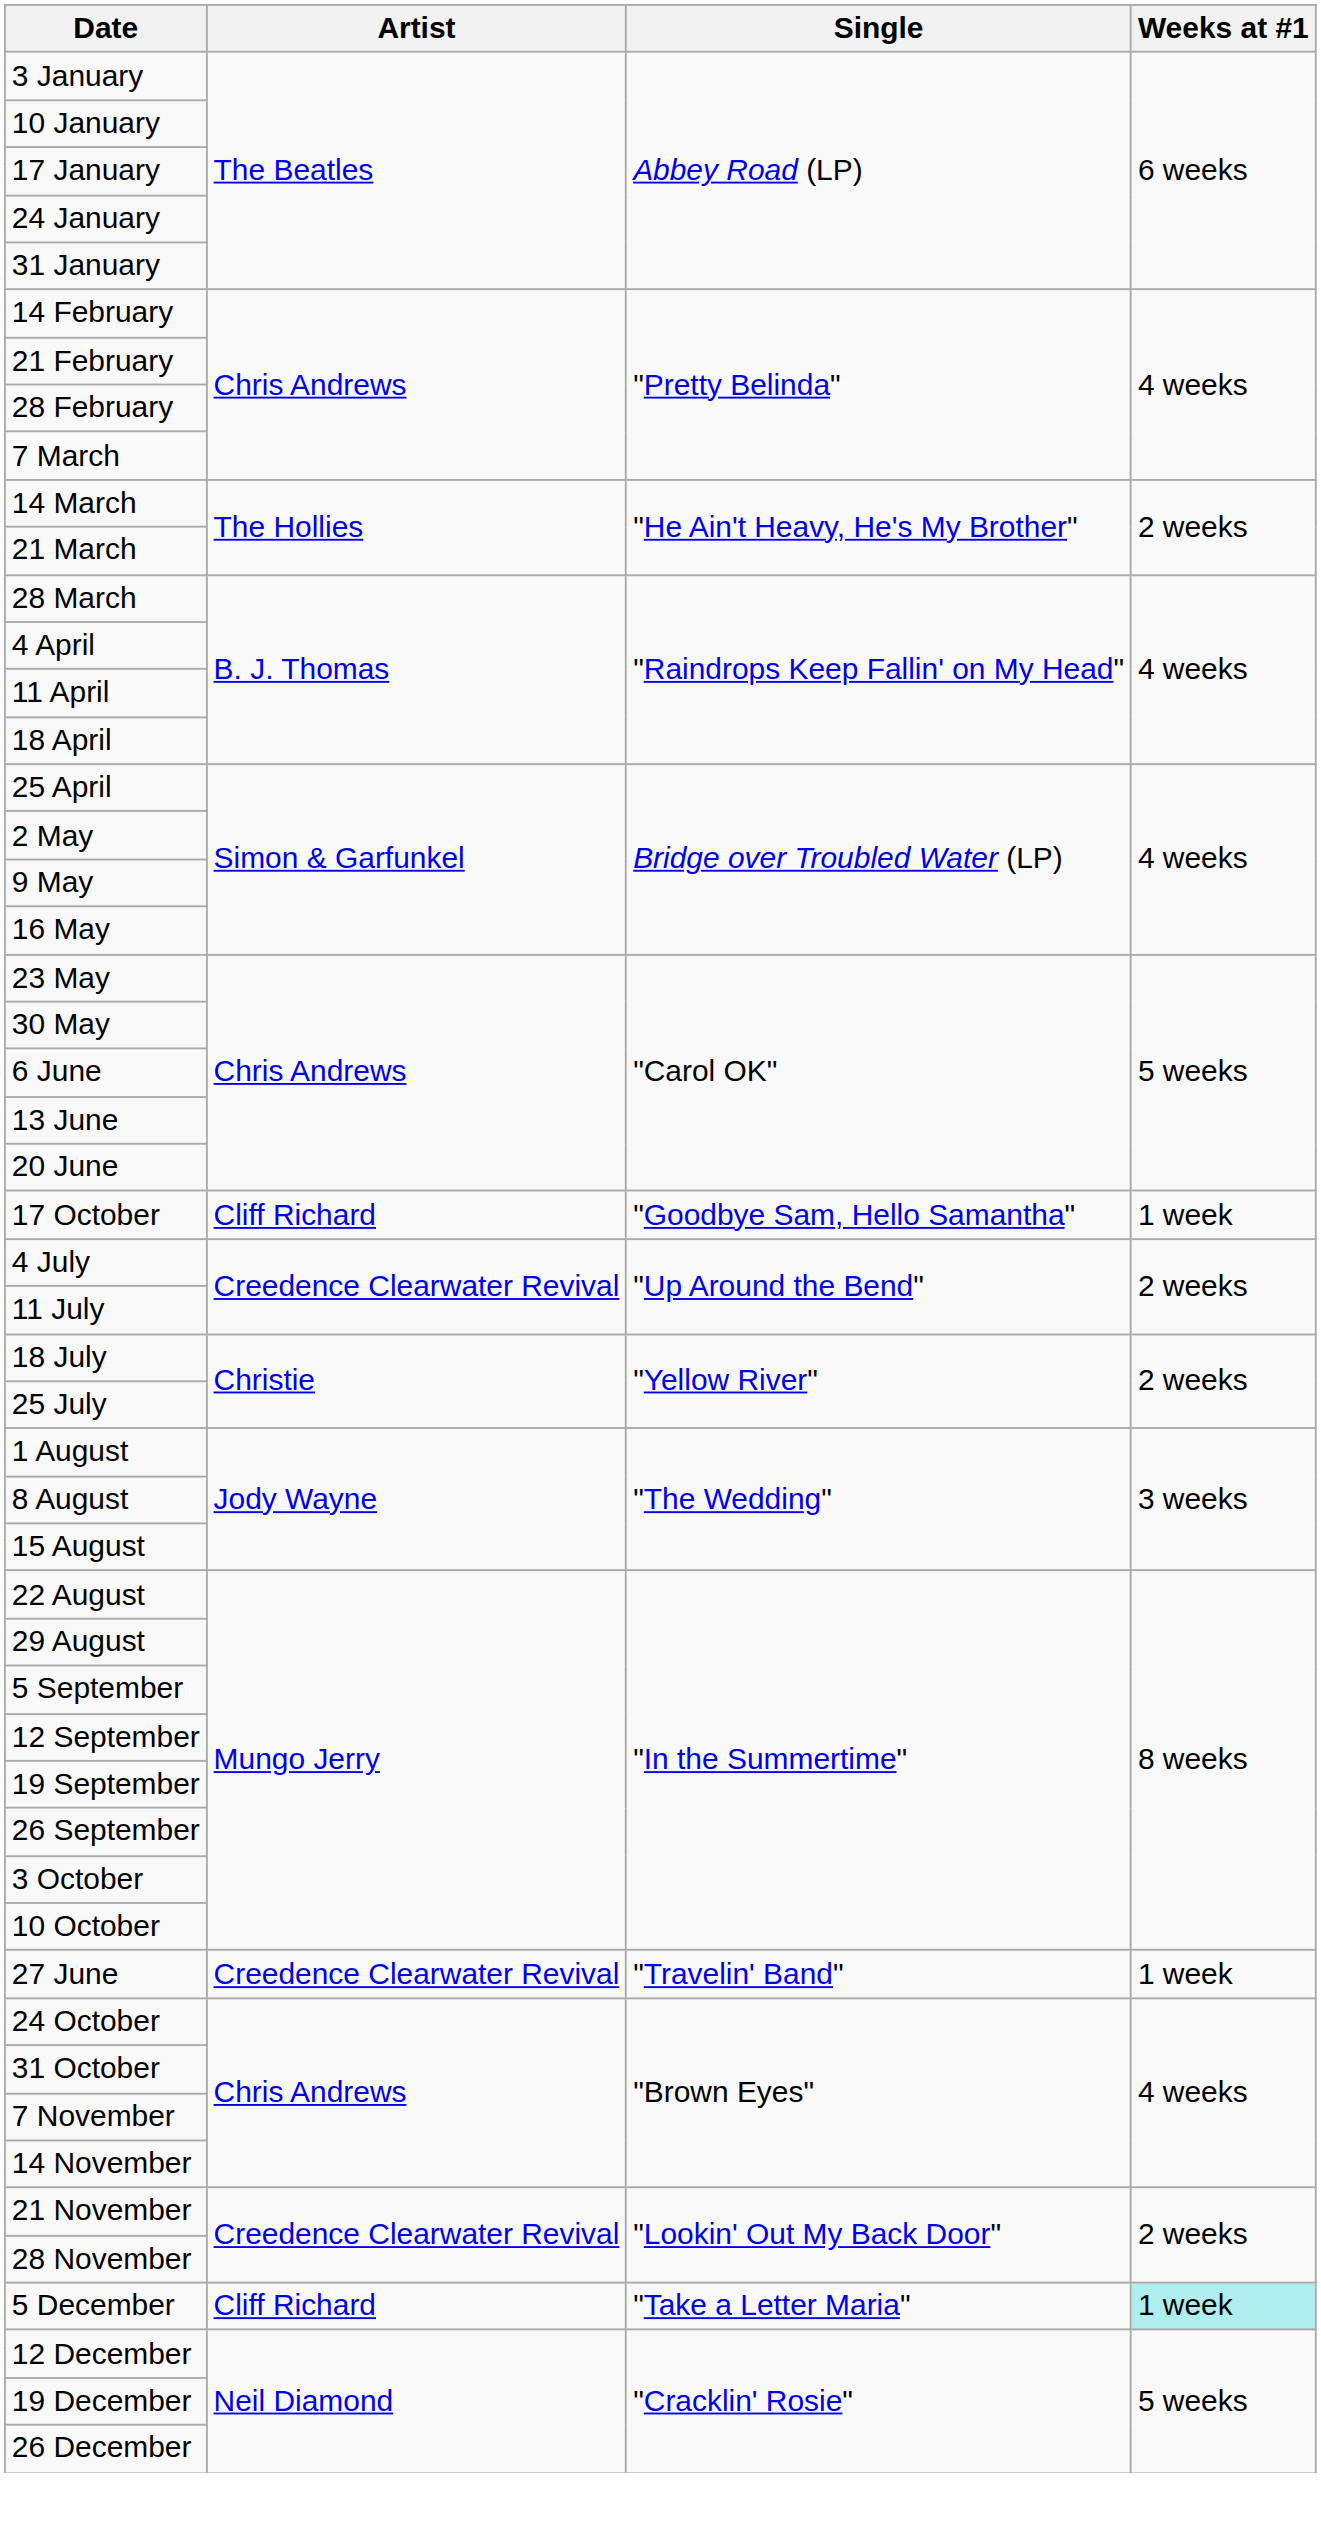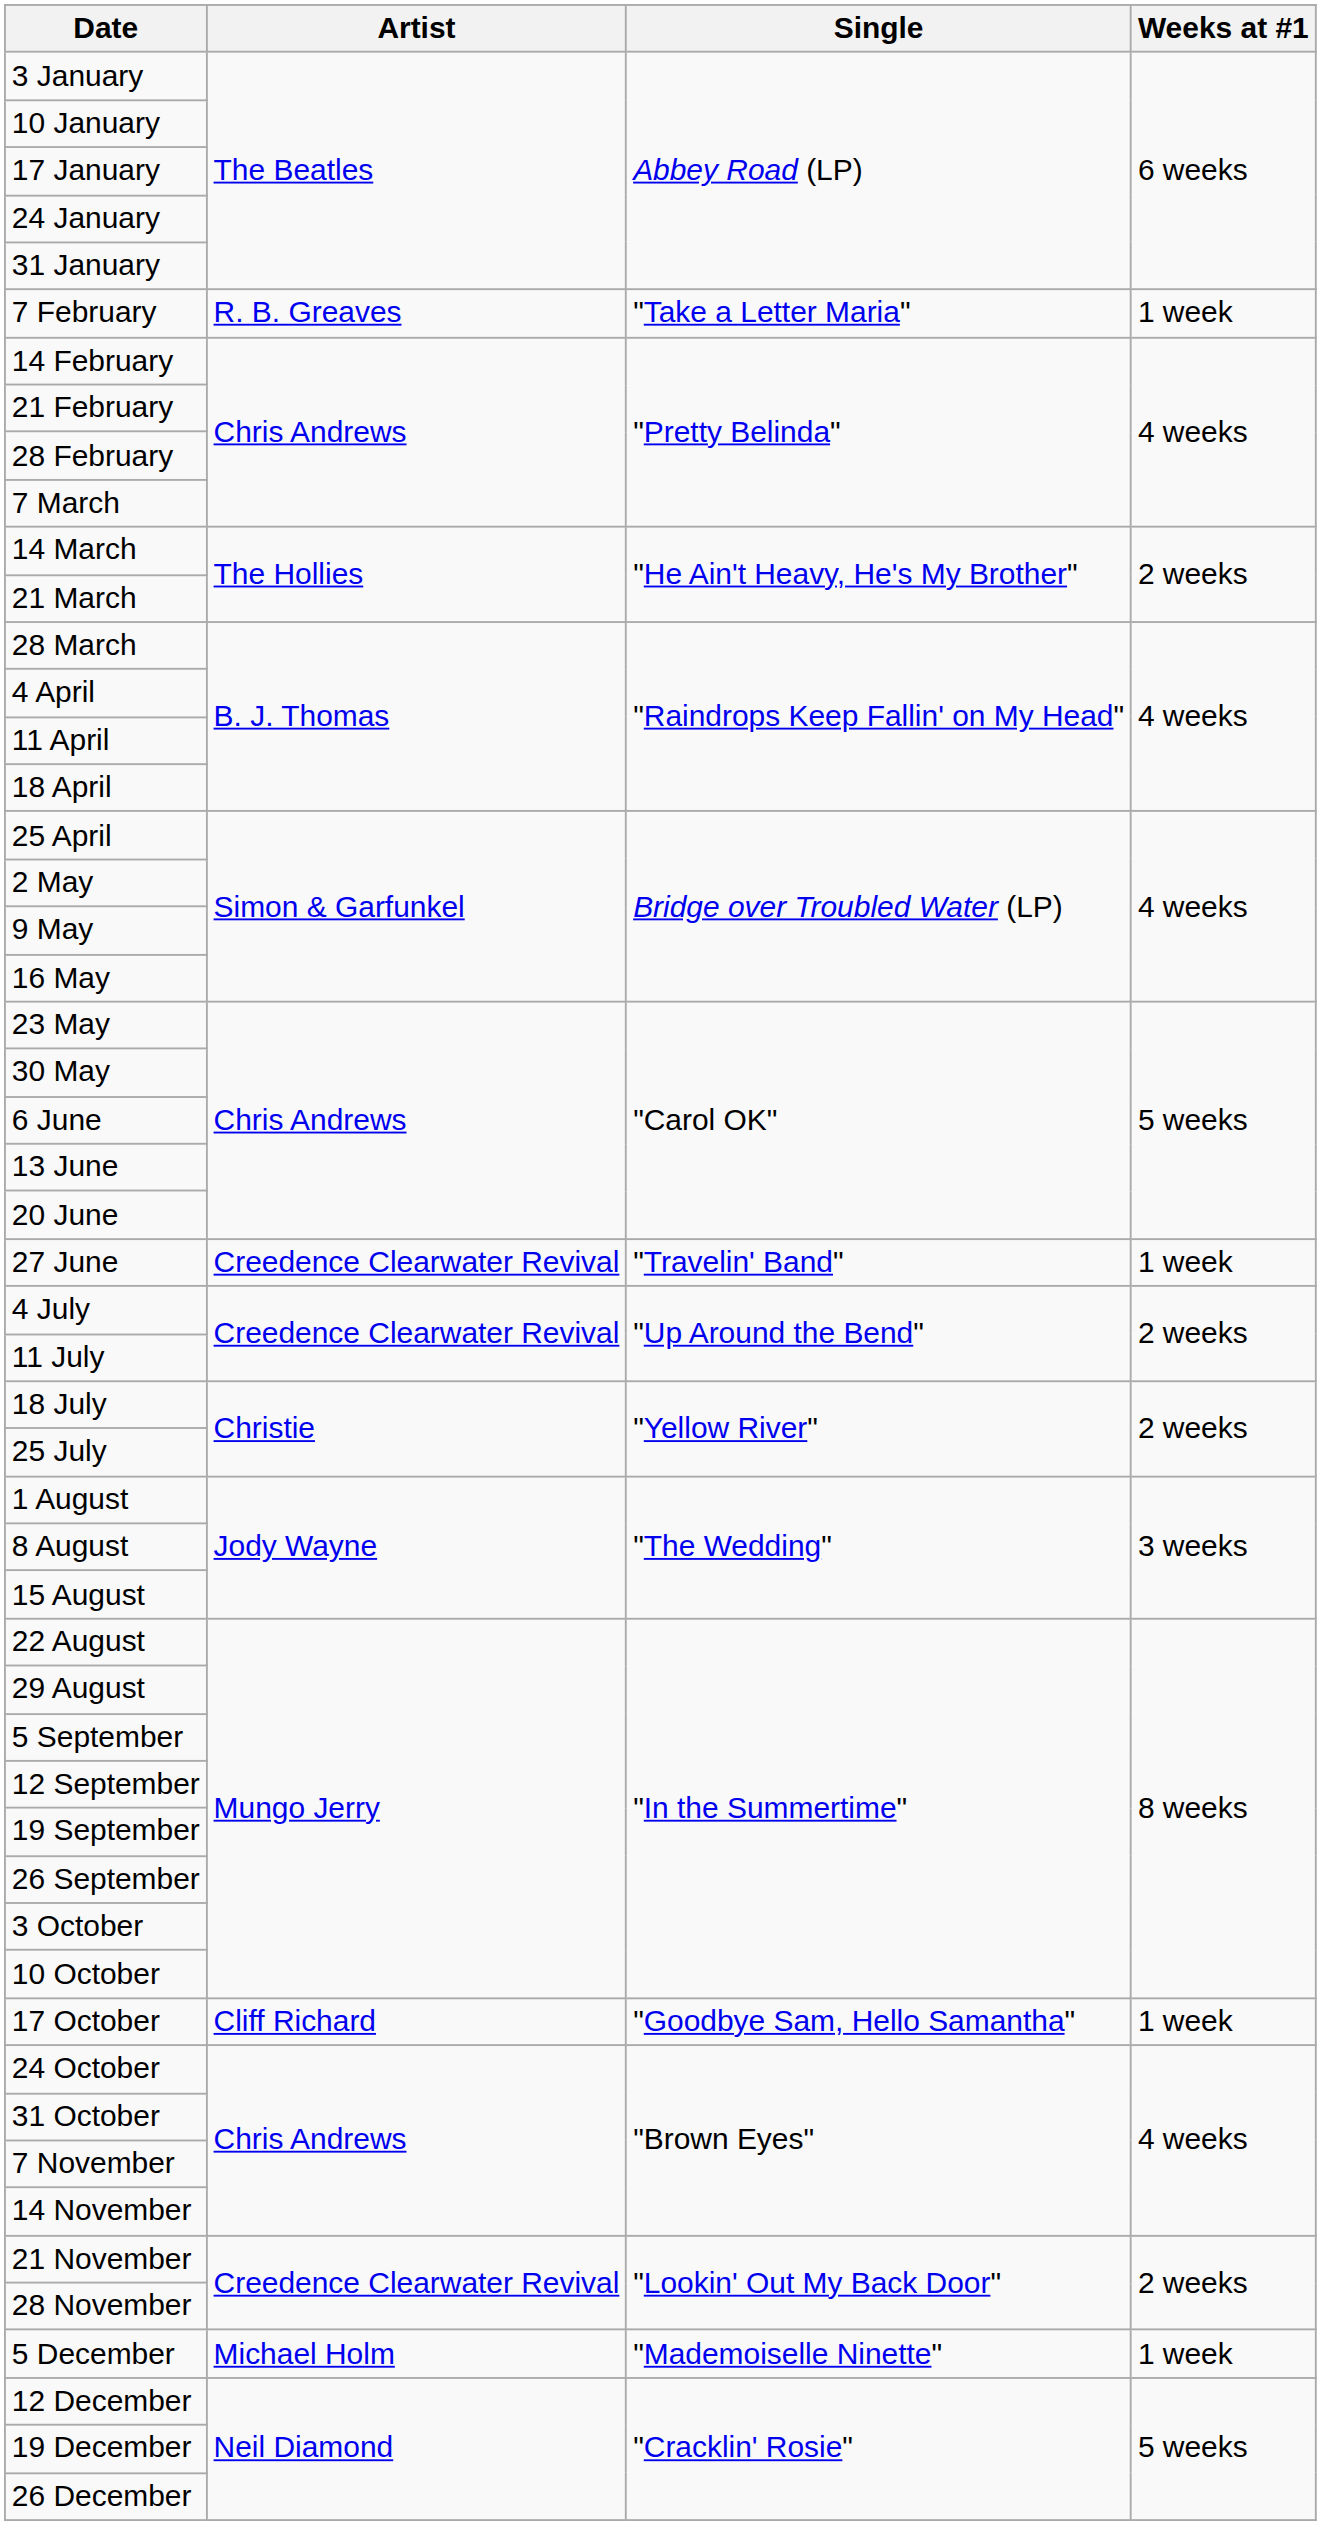+ row: 7 February | R. B. Greaves | "Take a Letter Maria" | 1 week
rows swapped: 27 June <-> 17 October
5 December | Artist: Cliff Richard -> Michael Holm
5 December | Single: "Take a Letter Maria" -> "Mademoiselle Ninette"
5 December | Weeks at #1: paleturquoise background -> no background
